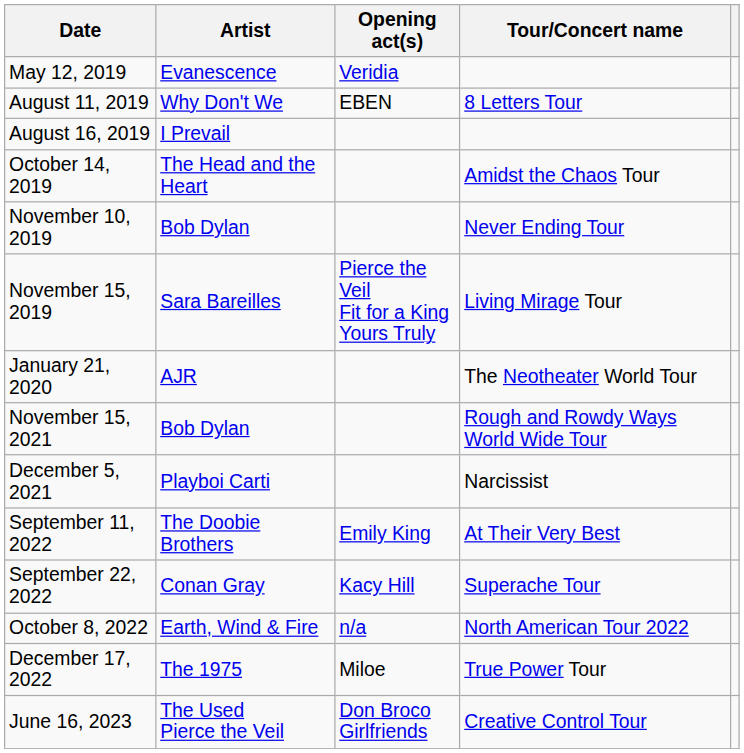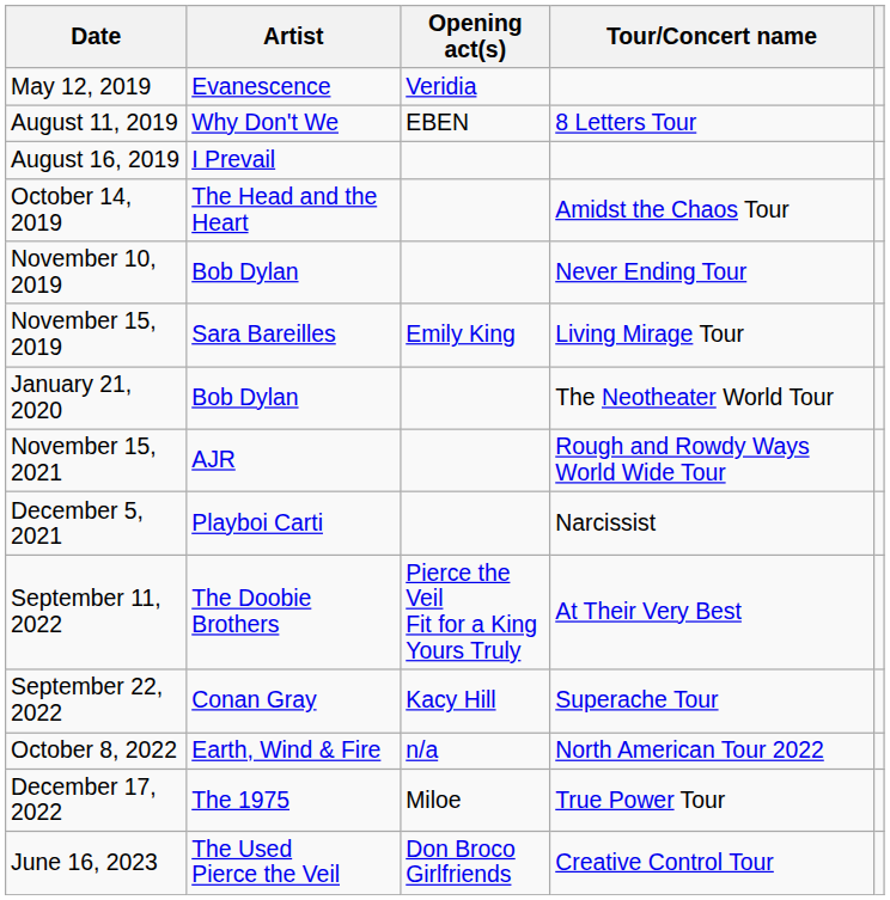November 15, 2019 | Opening act(s): Pierce the Veil Fit for a King Yours Truly -> Emily King
January 21, 2020 | Artist: AJR -> Bob Dylan
November 15, 2021 | Artist: Bob Dylan -> AJR
September 11, 2022 | Opening act(s): Emily King -> Pierce the Veil Fit for a King Yours Truly
